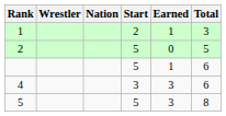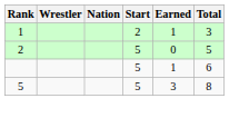- row: 4 | 3 | 3 | 6
